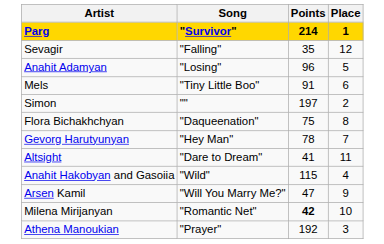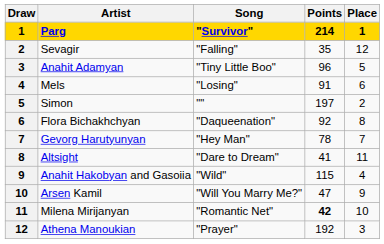+ column: Draw | 1 | 2 | 3 | 4 | 5 | 6 | 7 | 8 | 9 | 10 | 11 | 12
Anahit Adamyan | Song: "Losing" -> "Tiny Little Boo"
Mels | Song: "Tiny Little Boo" -> "Losing"
Flora Bichakhchyan | Points: 75 -> 92
